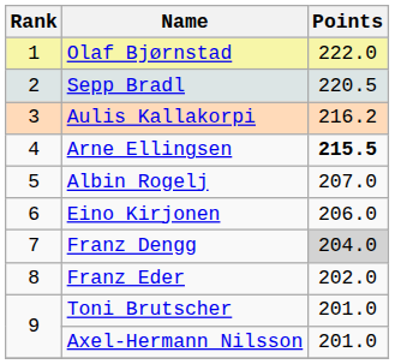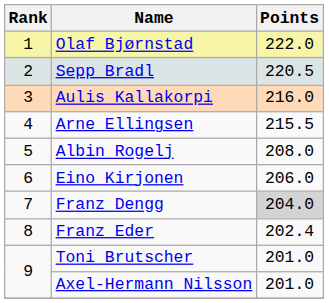Aulis Kallakorpi | Points: 216.2 -> 216.0
Arne Ellingsen | Points: bold -> normal
Albin Rogelj | Points: 207.0 -> 208.0
Franz Eder | Points: 202.0 -> 202.4
